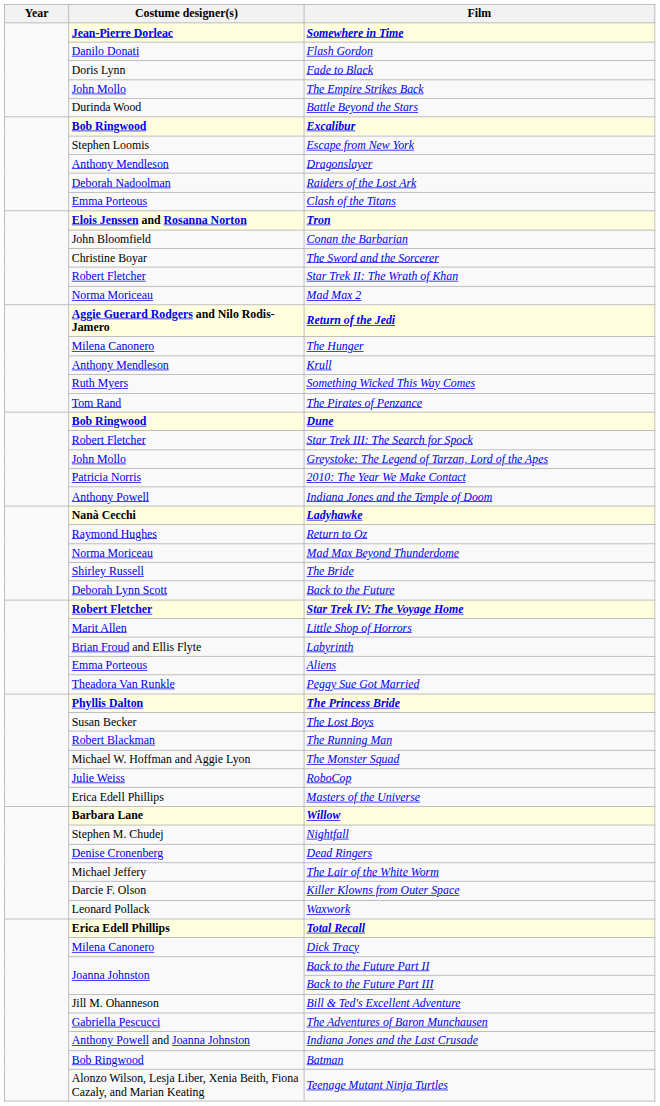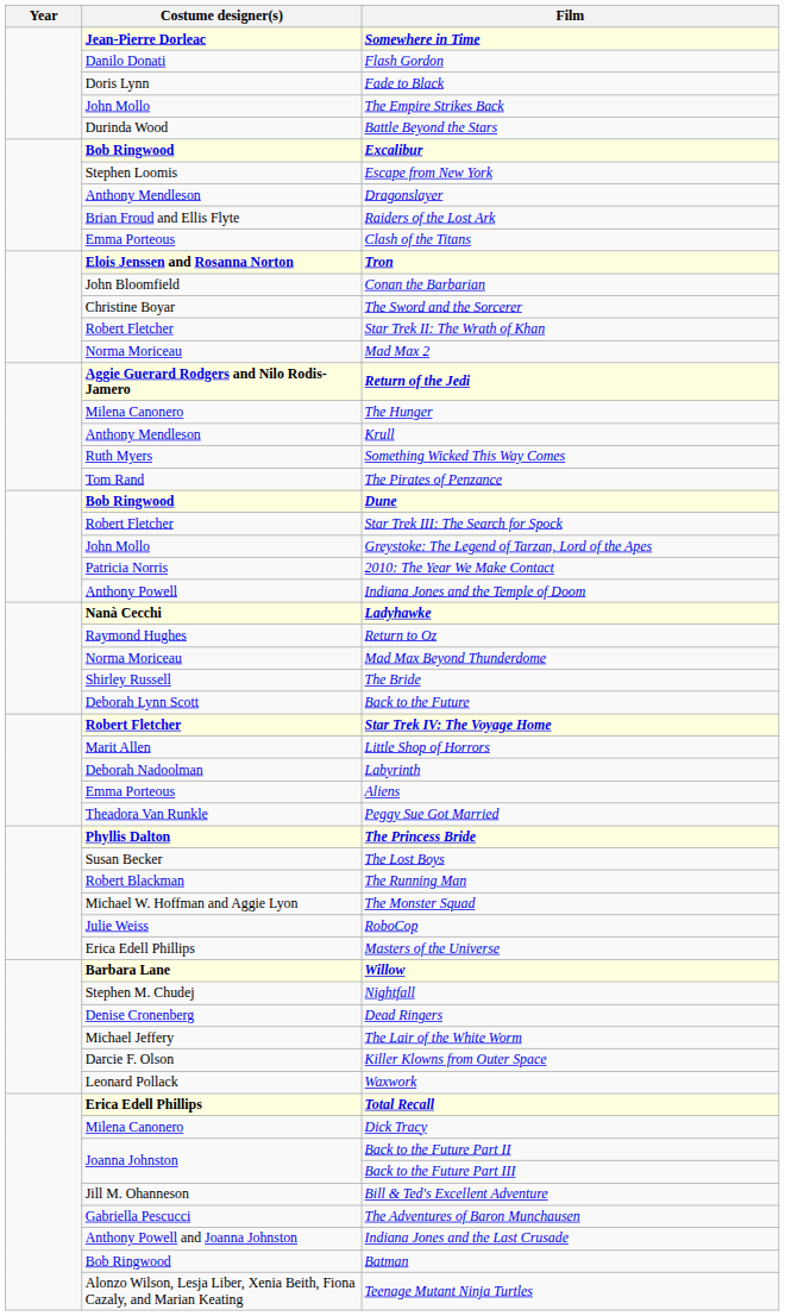Raiders of the Lost Ark | Costume designer(s): Deborah Nadoolman -> Brian Froud and Ellis Flyte
Labyrinth | Costume designer(s): Brian Froud and Ellis Flyte -> Deborah Nadoolman
